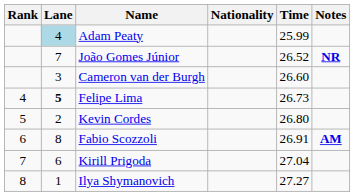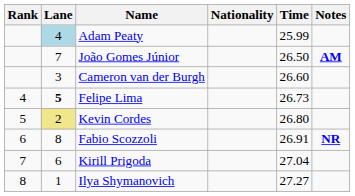João Gomes Júnior | Time: 26.52 -> 26.50
João Gomes Júnior | Notes: NR -> AM
Kevin Cordes | Lane: no background -> khaki background
Fabio Scozzoli | Notes: AM -> NR
